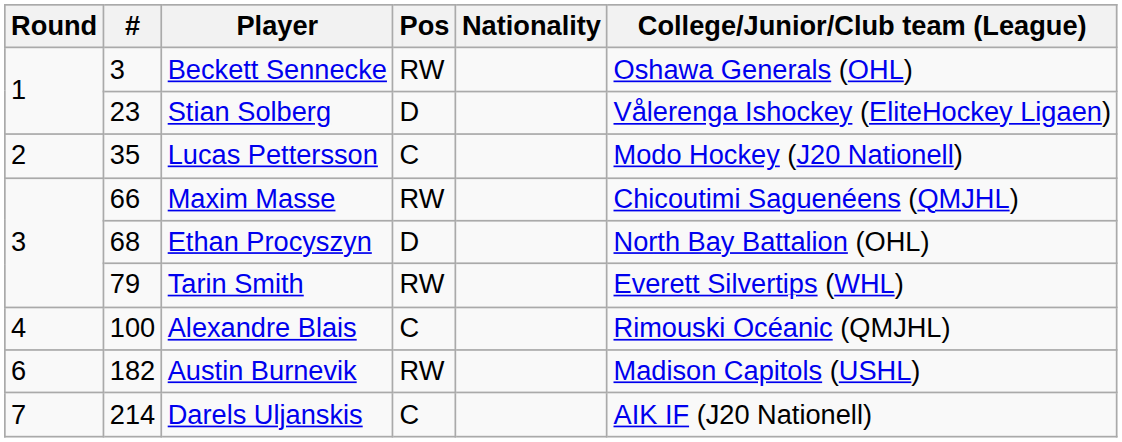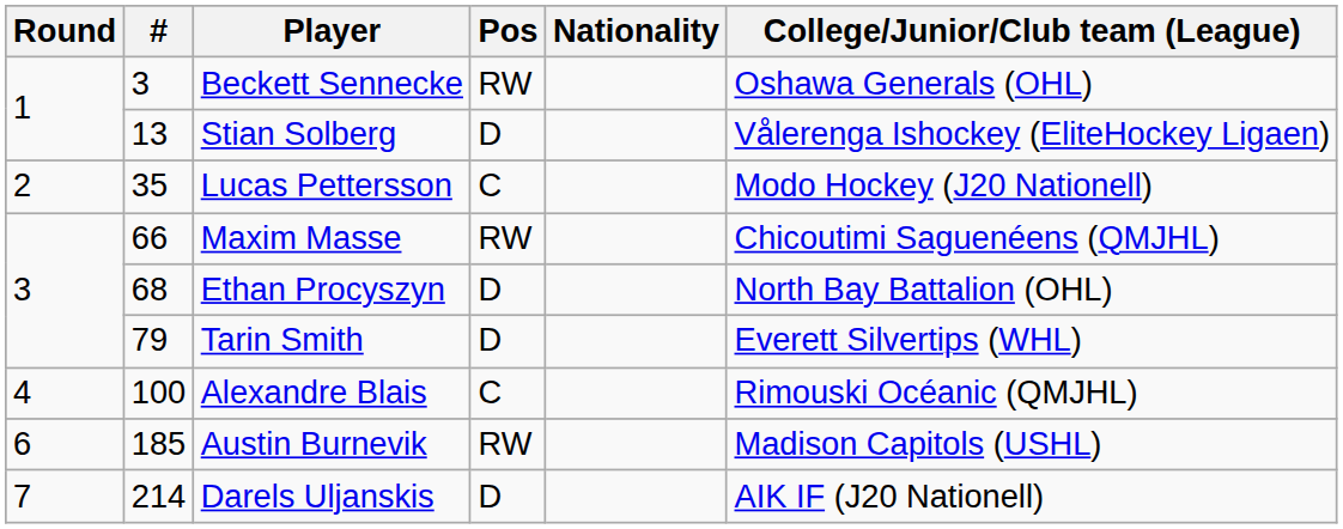Stian Solberg | #: 23 -> 13
Tarin Smith | Pos: RW -> D
Austin Burnevik | #: 182 -> 185
Darels Uljanskis | Pos: C -> D
